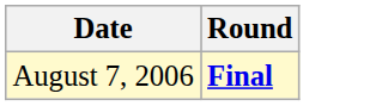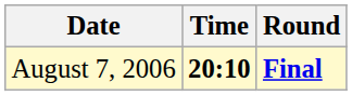+ column: Time | 20:10
